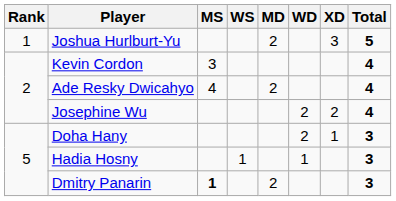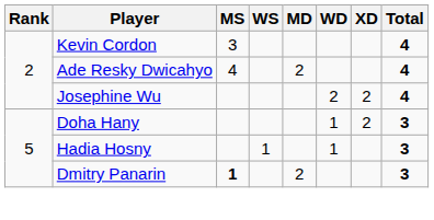- row: 1 | Joshua Hurlburt-Yu | 2 | 3 | 5
Doha Hany | WD: 2 -> 1
Doha Hany | XD: 1 -> 2
